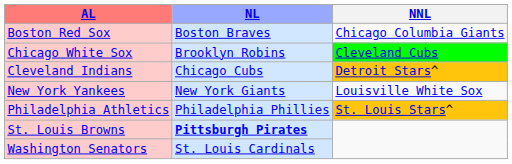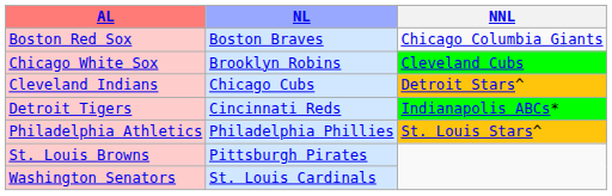+ row: Detroit Tigers | Cincinnati Reds | Indianapolis ABCs*
- row: New York Yankees | New York Giants | Louisville White Sox
St. Louis Browns | NL: bold -> normal
